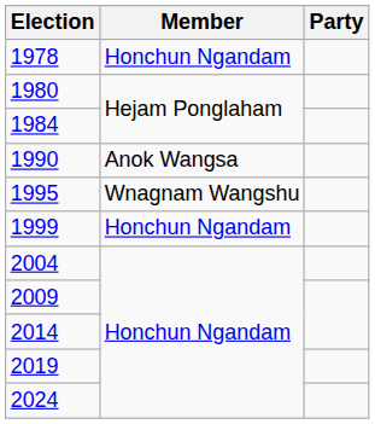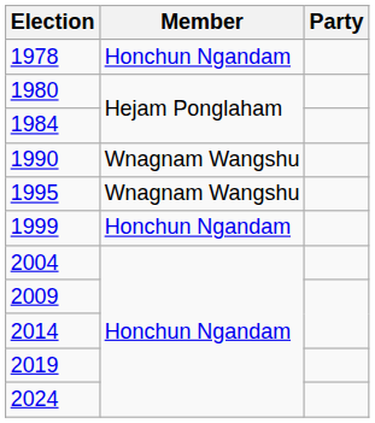1990 | Member: Anok Wangsa -> Wnagnam Wangshu
